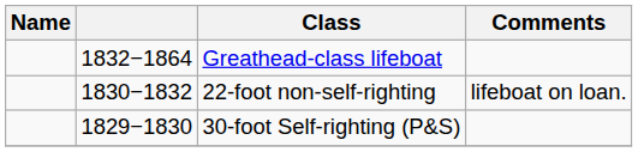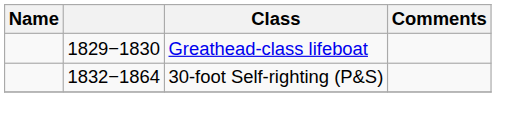Greathead-class lifeboat | column 2: 1832−1864 -> 1829−1830
- row: 1830−1832 | 22-foot non-self-righting | lifeboat on loan.
30-foot Self-righting (P&S) | column 2: 1829−1830 -> 1832−1864
